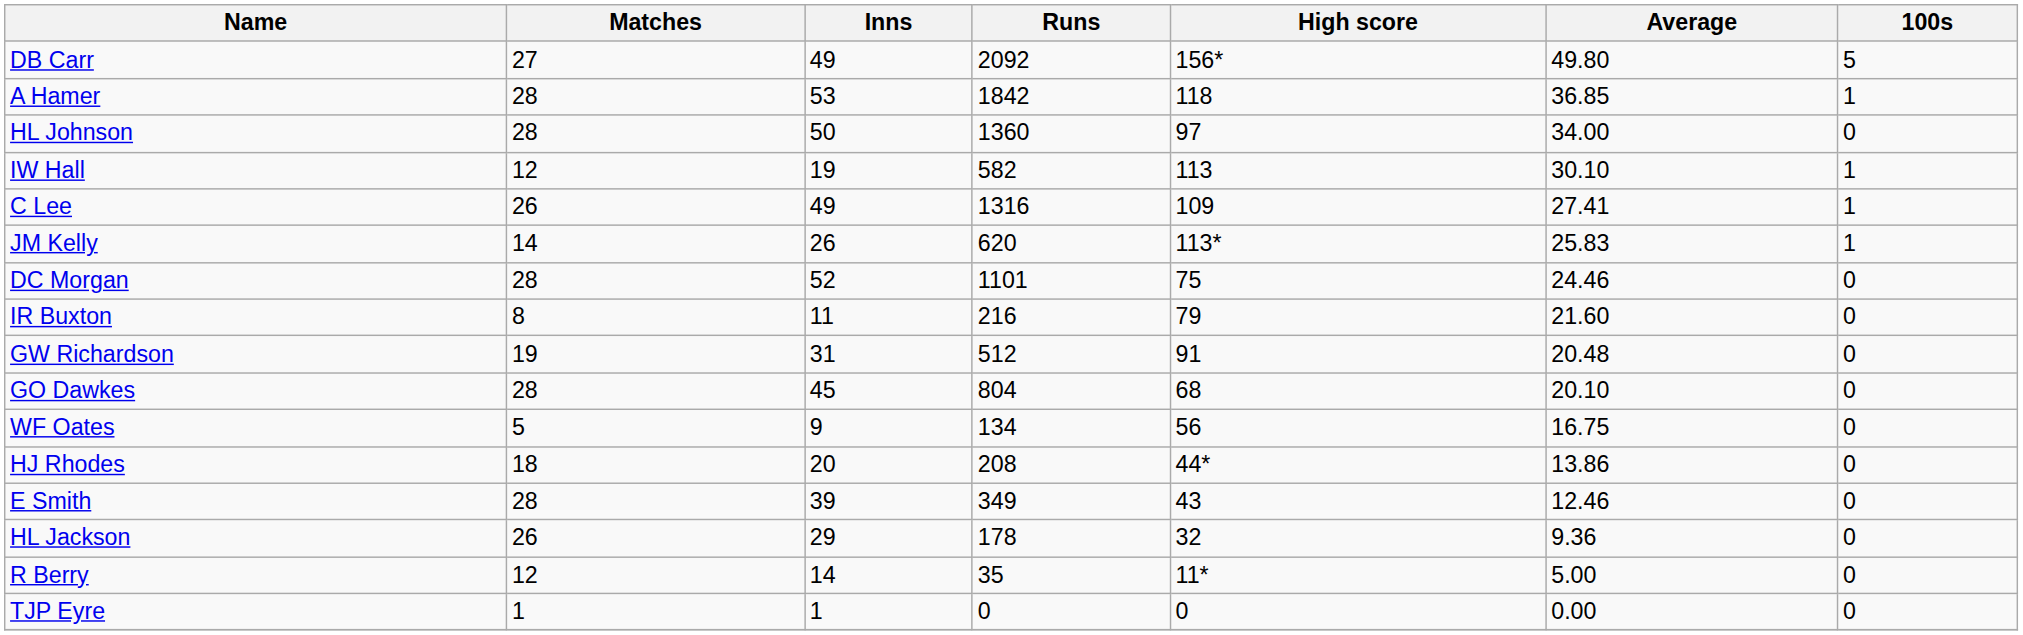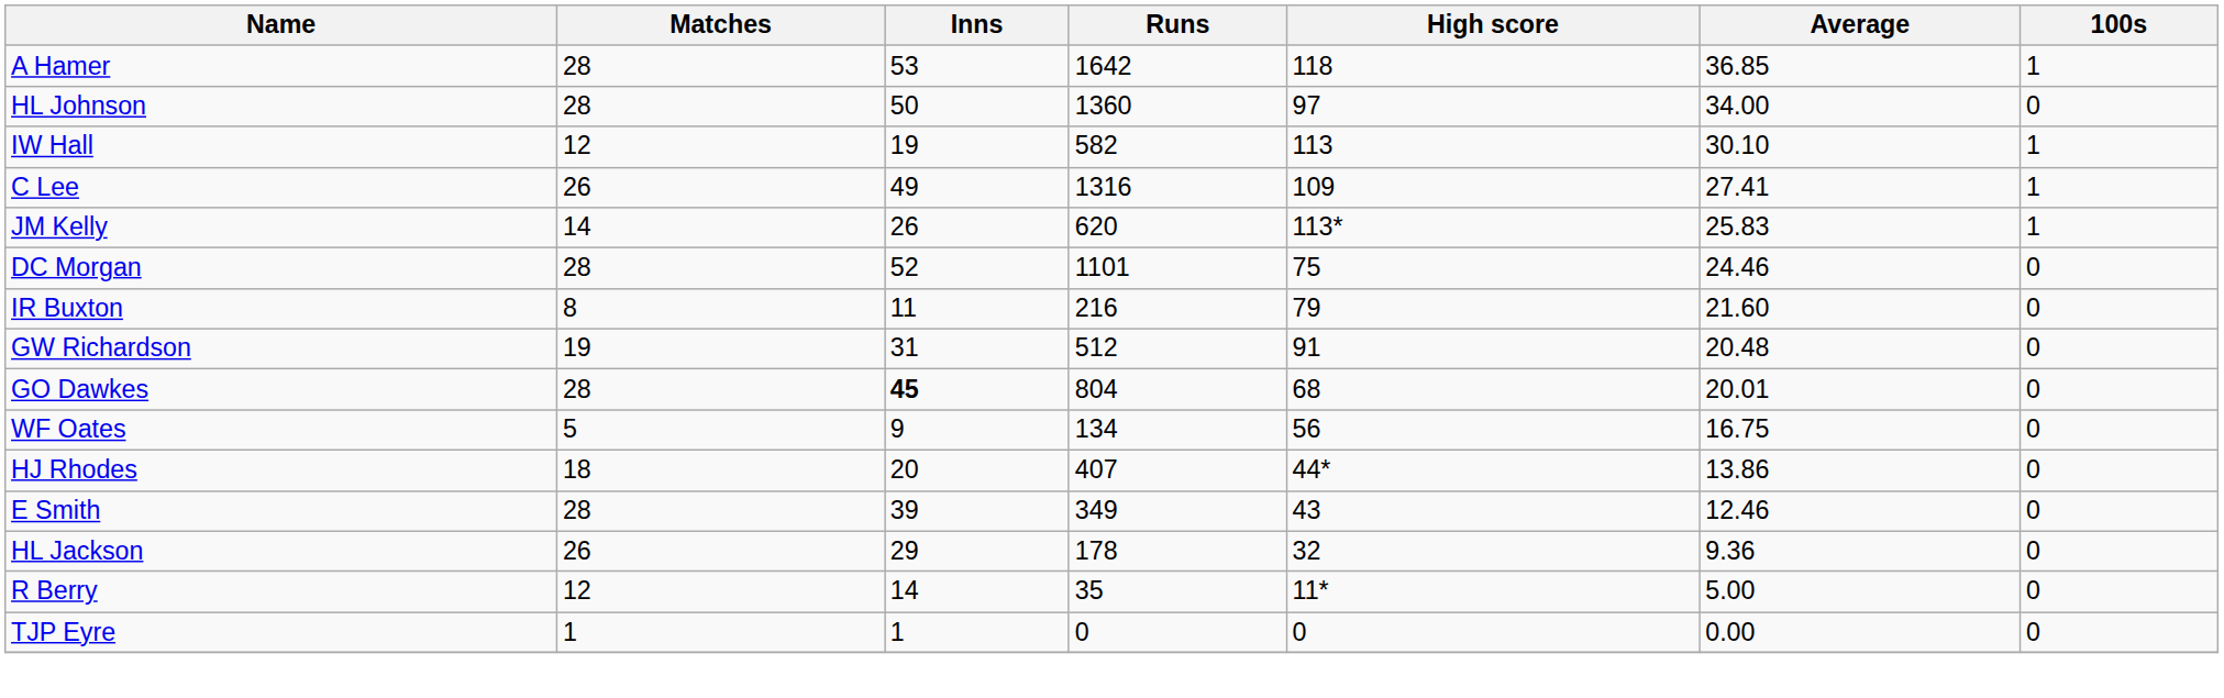- row: DB Carr | 27 | 49 | 2092 | 156* | 49.80 | 5
A Hamer | Runs: 1842 -> 1642
GO Dawkes | Inns: normal -> bold
GO Dawkes | Average: 20.10 -> 20.01
HJ Rhodes | Runs: 208 -> 407
